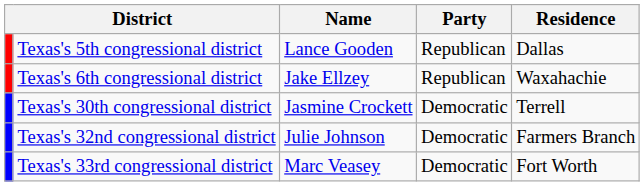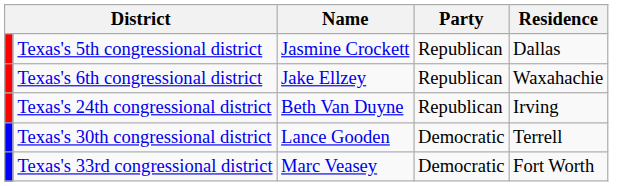Texas's 5th congressional district | Name: Lance Gooden -> Jasmine Crockett
+ row: Texas's 24th congressional district | Beth Van Duyne | Republican | Irving
Texas's 30th congressional district | Name: Jasmine Crockett -> Lance Gooden
- row: Texas's 32nd congressional district | Julie Johnson | Democratic | Farmers Branch
